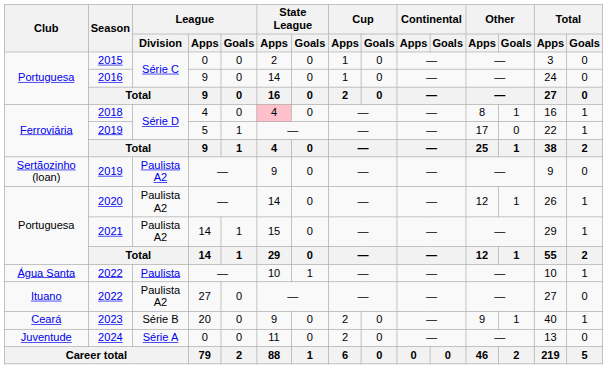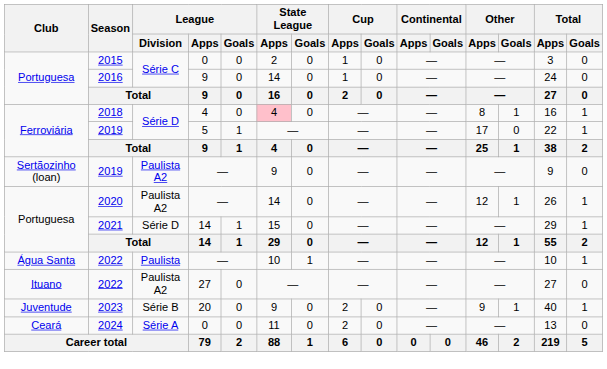2021 | League / Division: Paulista A2 -> Série D
2023 | Club: Ceará -> Juventude
2024 | Club: Juventude -> Ceará
